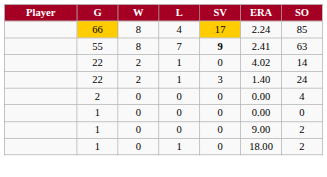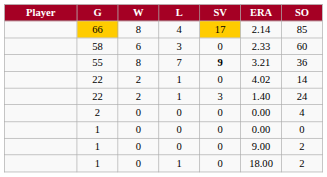66 | ERA: 2.24 -> 2.14
+ row: 58 | 6 | 3 | 0 | 2.33 | 60
55 | ERA: 2.41 -> 3.21
55 | SO: 63 -> 36
